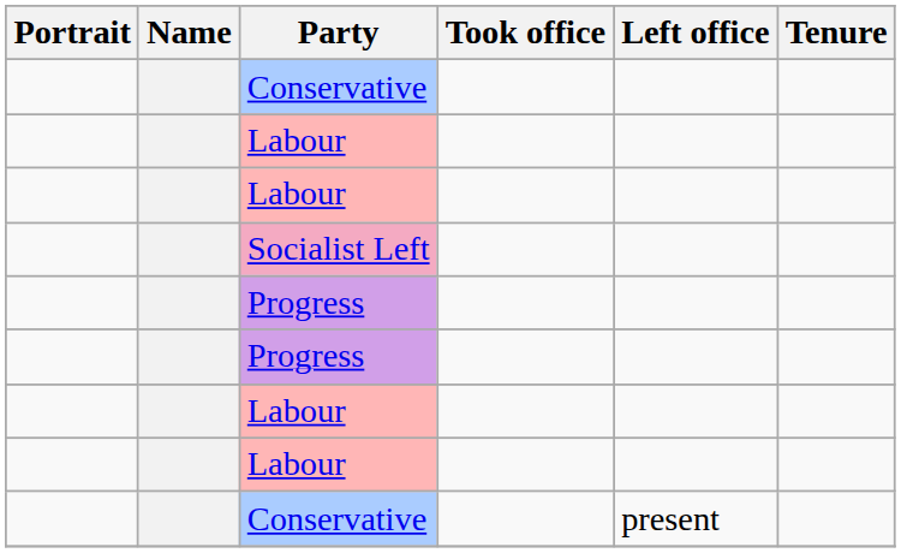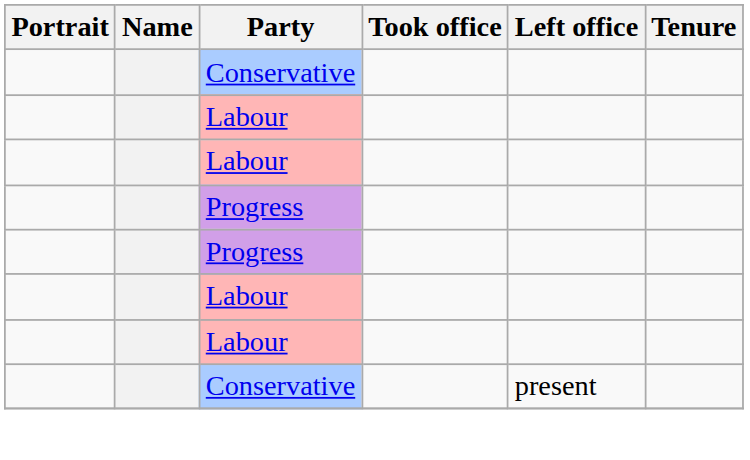- row: Socialist Left
